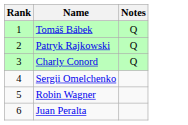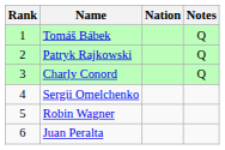+ column: Nation
